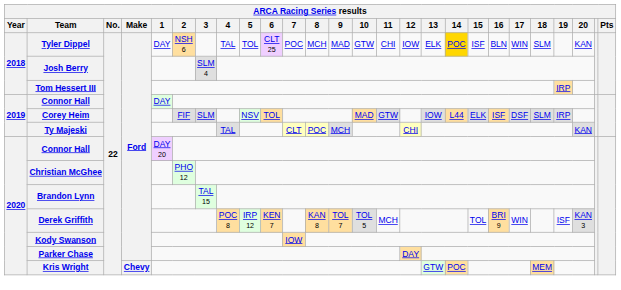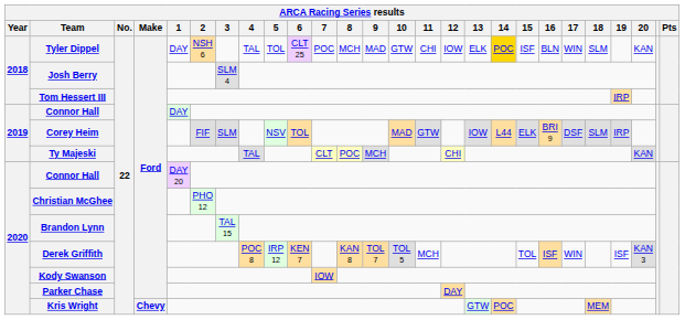Corey Heim | 16: ISF -> BRI 9
Derek Griffith | 16: BRI 9 -> ISF
